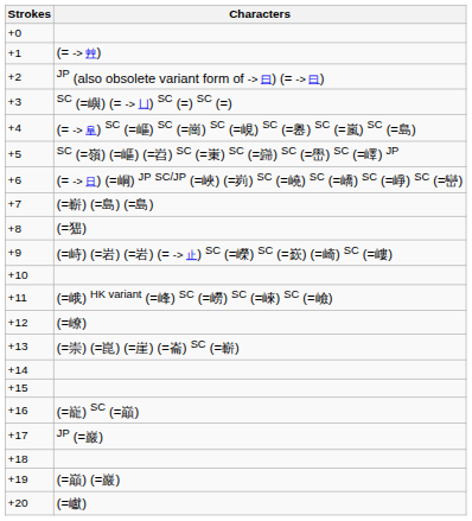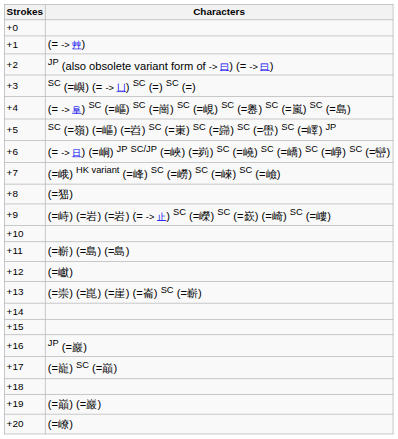+7 | Characters: (=嶄) (=島) (=島) -> (=峨) HK variant (=峰) SC (=嶗) SC (=崍) SC (=嶮)
+11 | Characters: (=峨) HK variant (=峰) SC (=嶗) SC (=崍) SC (=嶮) -> (=嶄) (=島) (=島)
+12 | Characters: (=嶛) -> (=巘)
+16 | Characters: (=巃) SC (=巔) -> JP (=巖)
+17 | Characters: JP (=巖) -> (=巃) SC (=巔)
+20 | Characters: (=巘) -> (=嶛)
